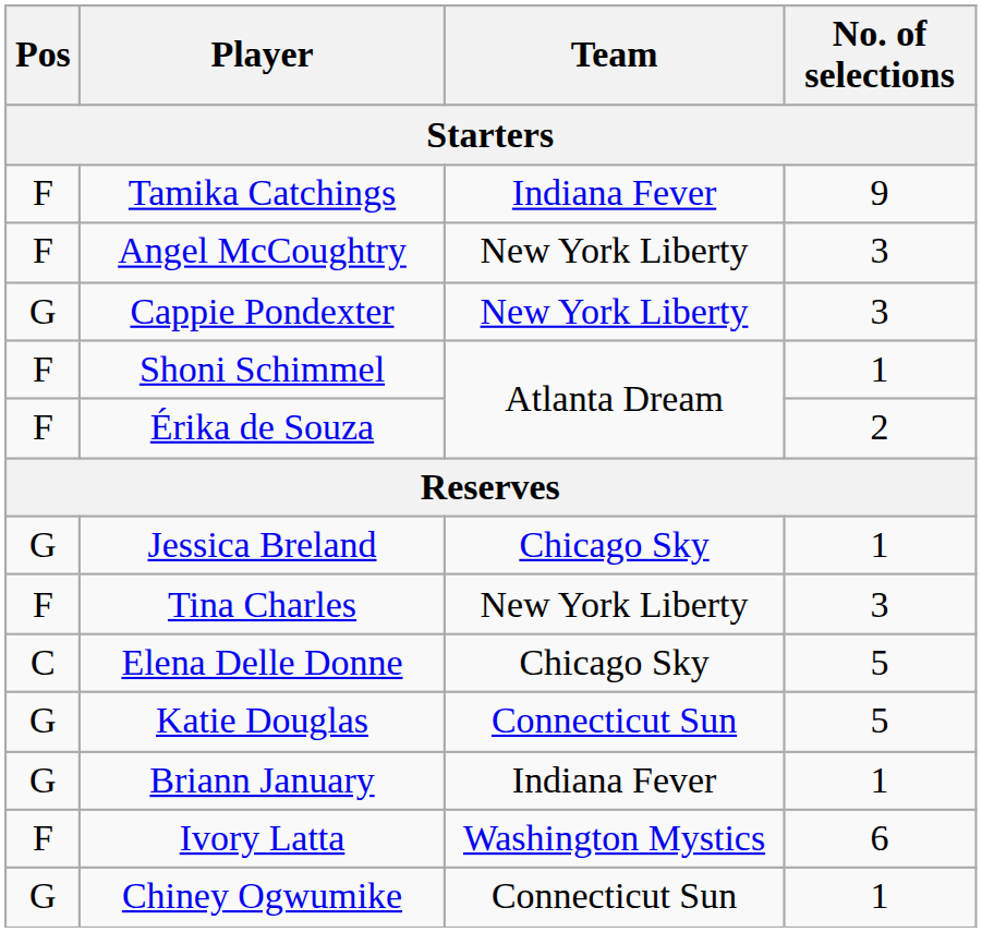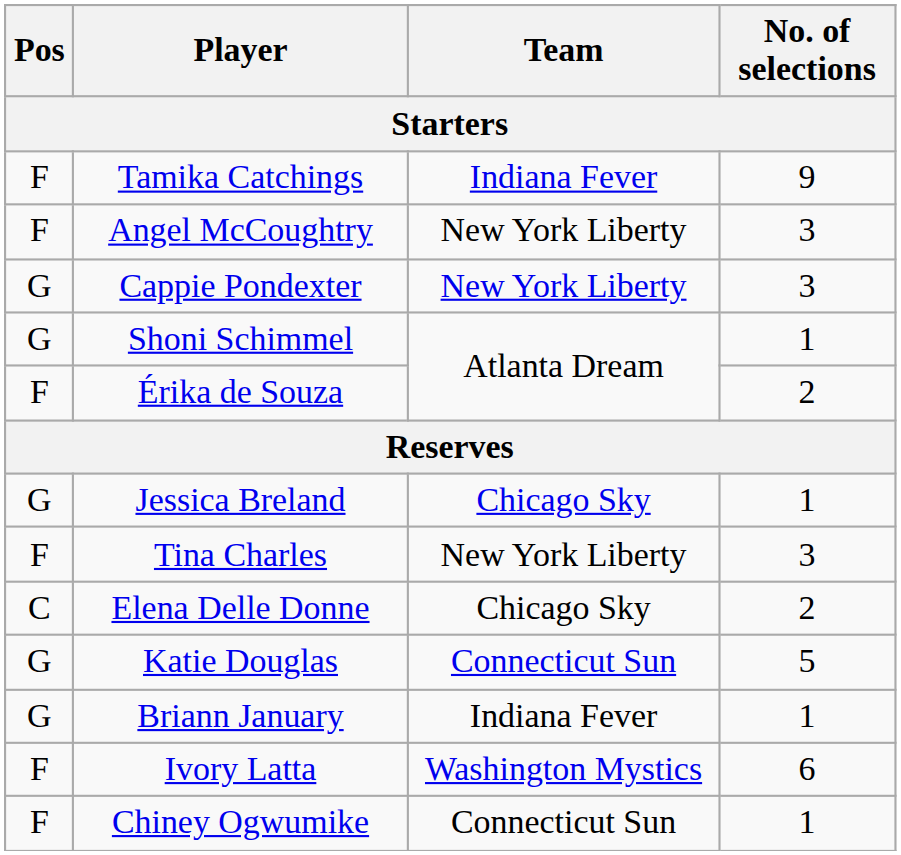Shoni Schimmel | Pos: F -> G
Elena Delle Donne | No. of selections: 5 -> 2
Chiney Ogwumike | Pos: G -> F
